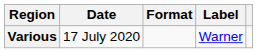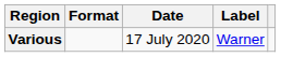columns swapped: Date <-> Format
